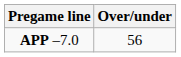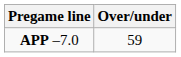APP –7.0 | Over/under: 56 -> 59
